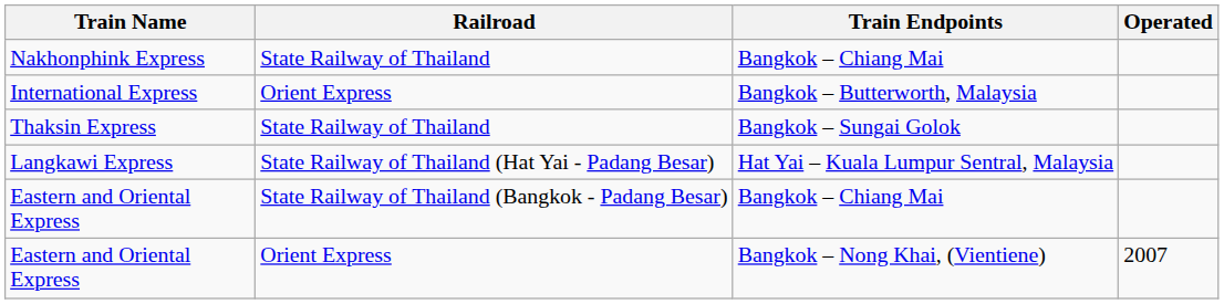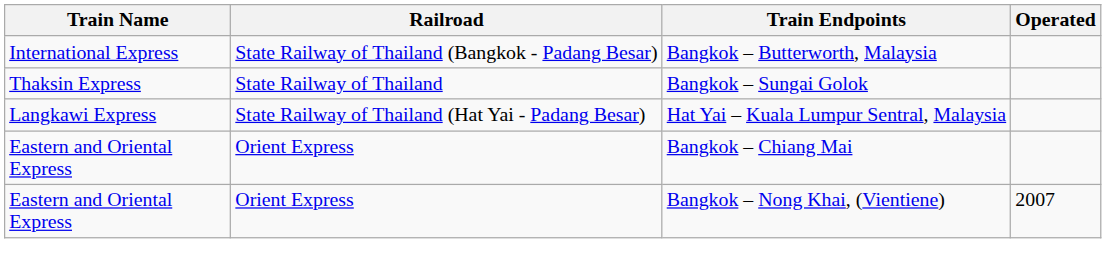- row: Nakhonphink Express | State Railway of Thailand | Bangkok – Chiang Mai
International Express | Railroad: Orient Express -> State Railway of Thailand (Bangkok - Padang Besar)
Eastern and Oriental Express / Bangkok – Chiang Mai | Railroad: State Railway of Thailand (Bangkok - Padang Besar) -> Orient Express
